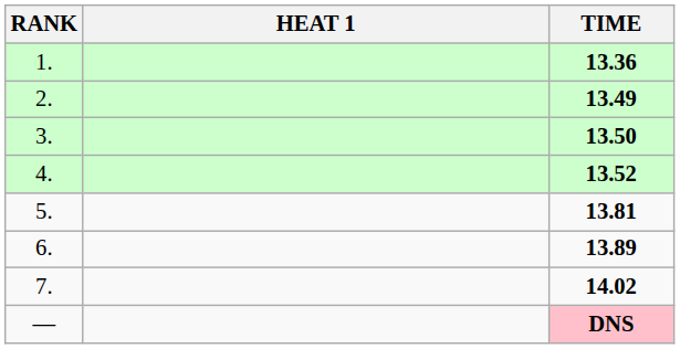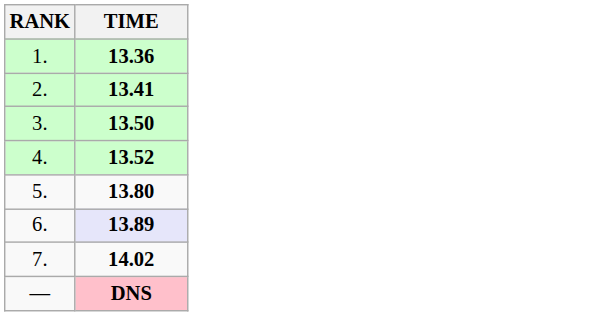- column: HEAT 1
2. | TIME: 13.49 -> 13.41
5. | TIME: 13.81 -> 13.80
6. | TIME: no background -> lavender background
